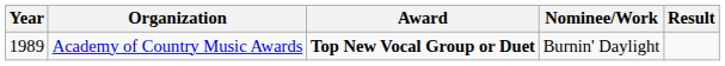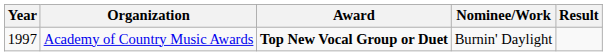Academy of Country Music Awards | Year: 1989 -> 1997
